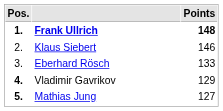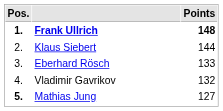Klaus Siebert | Points: 146 -> 144
Vladimir Gavrikov | Pos.: bold -> normal
Vladimir Gavrikov | Points: 129 -> 132
